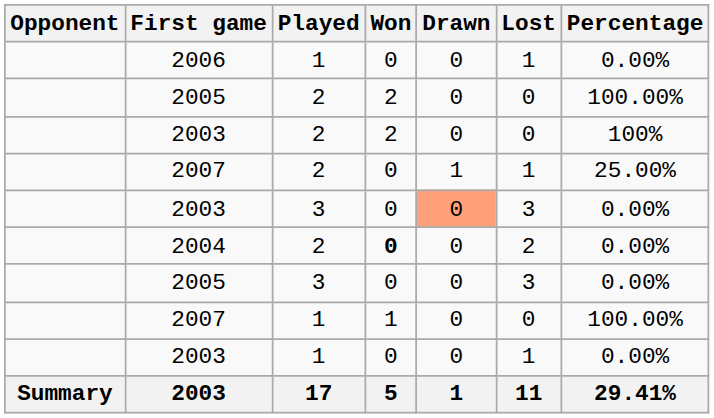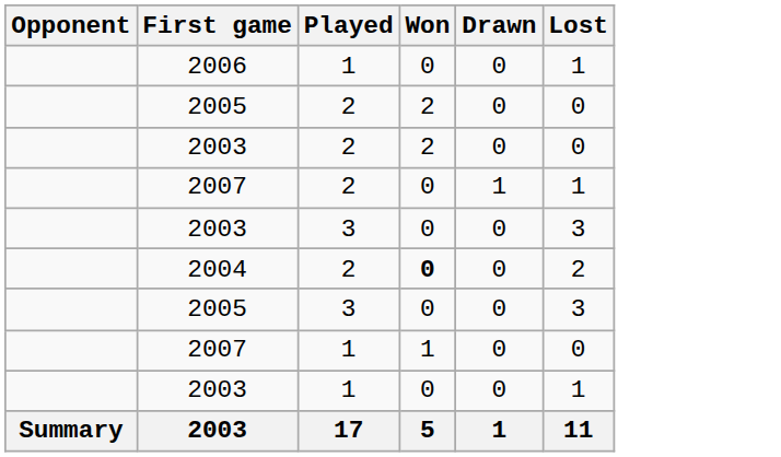- column: Percentage | 0.00% | 100.00% | 100% | 25.00% | 0.00% | 0.00% | 0.00% | 100.00% | 0.00% | 29.41%
2003 / 3 | Drawn: lightsalmon background -> no background
